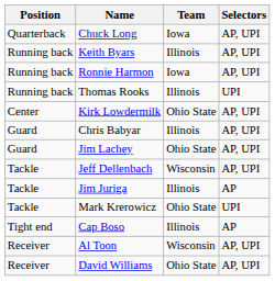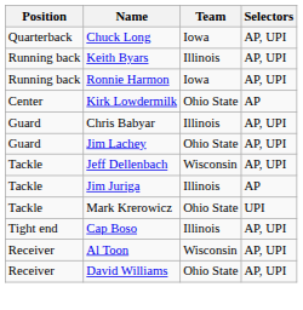- row: Running back | Thomas Rooks | Illinois | UPI
Kirk Lowdermilk | Selectors: AP, UPI -> AP
Cap Boso | Selectors: AP -> AP, UPI
